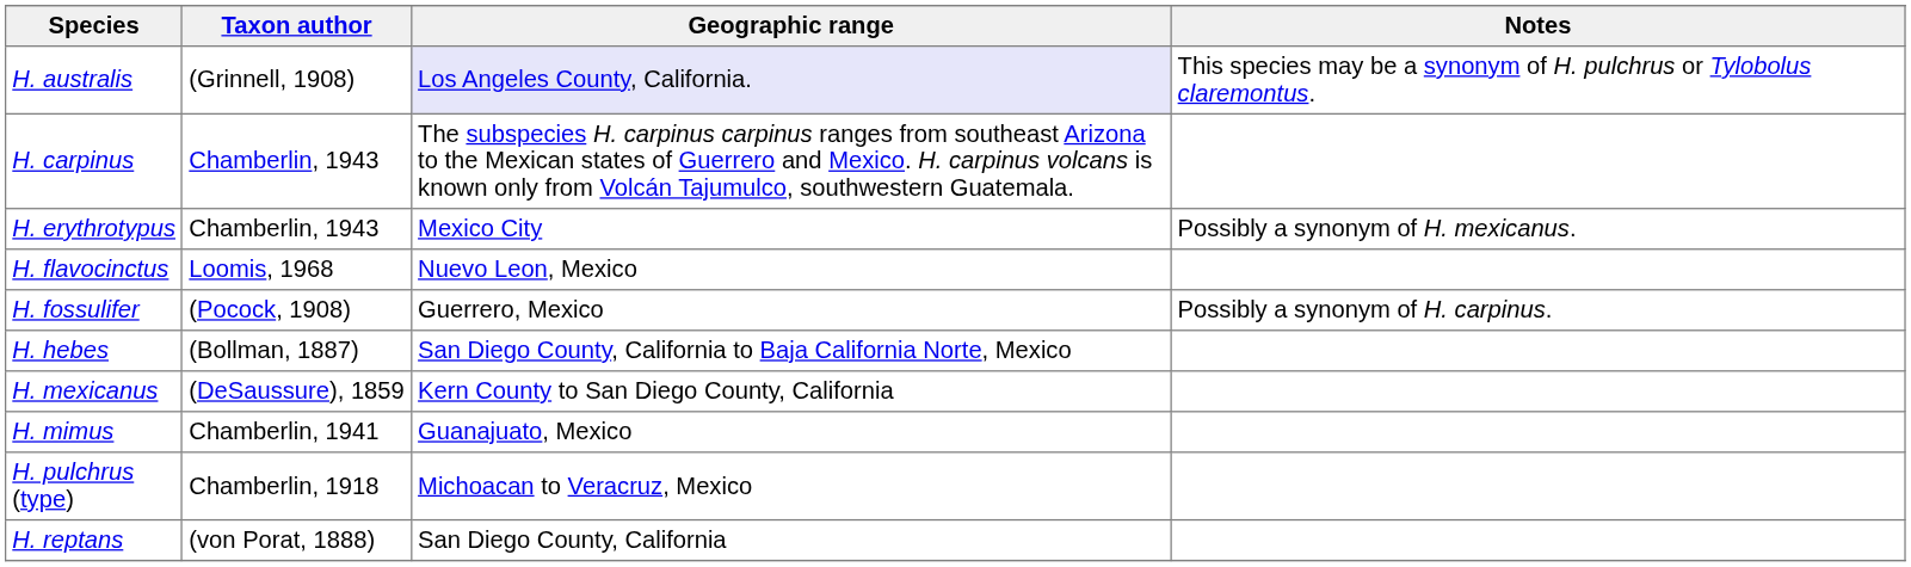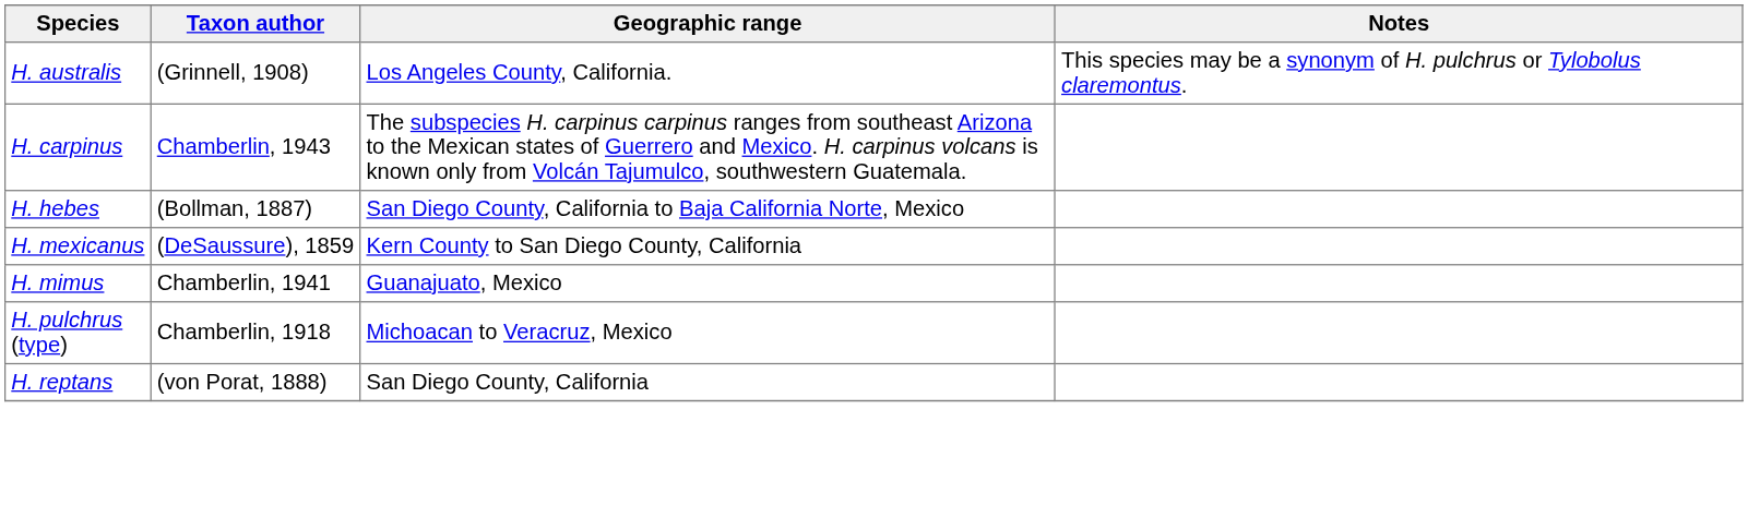H. australis | Geographic range: lavender background -> no background
- row: H. erythrotypus | Chamberlin, 1943 | Mexico City | Possibly a synonym of H. mexicanus.
- row: H. flavocinctus | Loomis, 1968 | Nuevo Leon, Mexico
- row: H. fossulifer | (Pocock, 1908) | Guerrero, Mexico | Possibly a synonym of H. carpinus.
